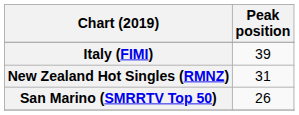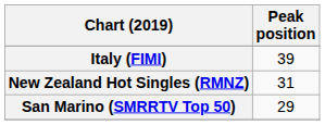San Marino (SMRRTV Top 50) | Peak position: 26 -> 29
